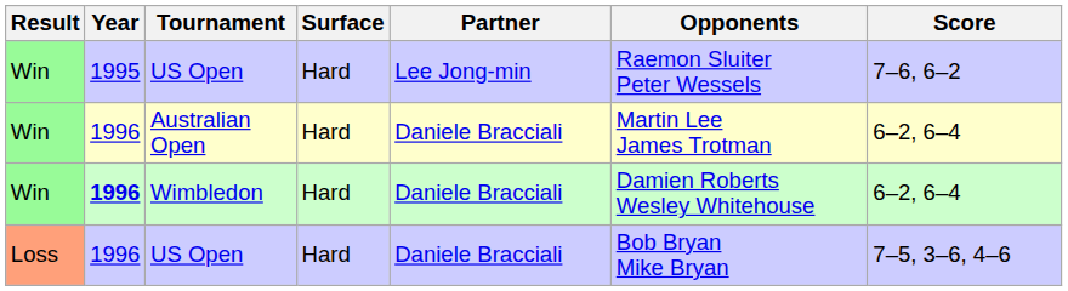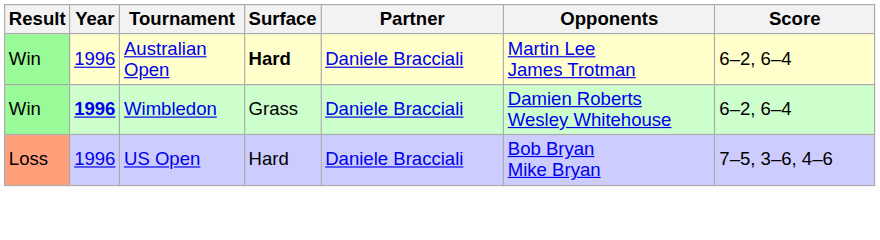- row: Win | 1995 | US Open | Hard | Lee Jong-min | Raemon Sluiter Peter Wessels | 7–6, 6–2
Australian Open | Surface: normal -> bold
Wimbledon | Surface: Hard -> Grass
